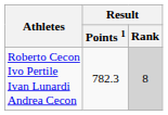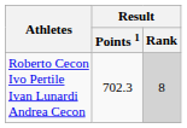Roberto Cecon Ivo Pertile Ivan Lunardi Andrea Cecon | Result / Points 1: 782.3 -> 702.3
